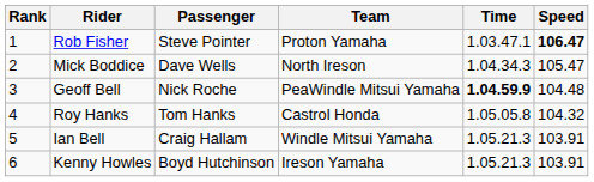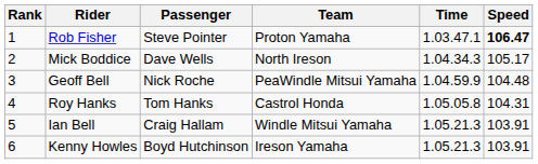Mick Boddice | Speed: 105.47 -> 105.17
Geoff Bell | Time: bold -> normal
Roy Hanks | Speed: 104.32 -> 104.31
